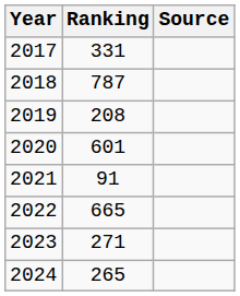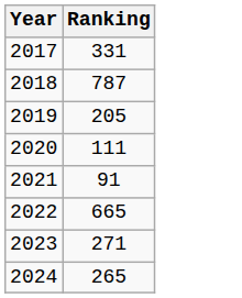- column: Source
2019 | Ranking: 208 -> 205
2020 | Ranking: 601 -> 111
